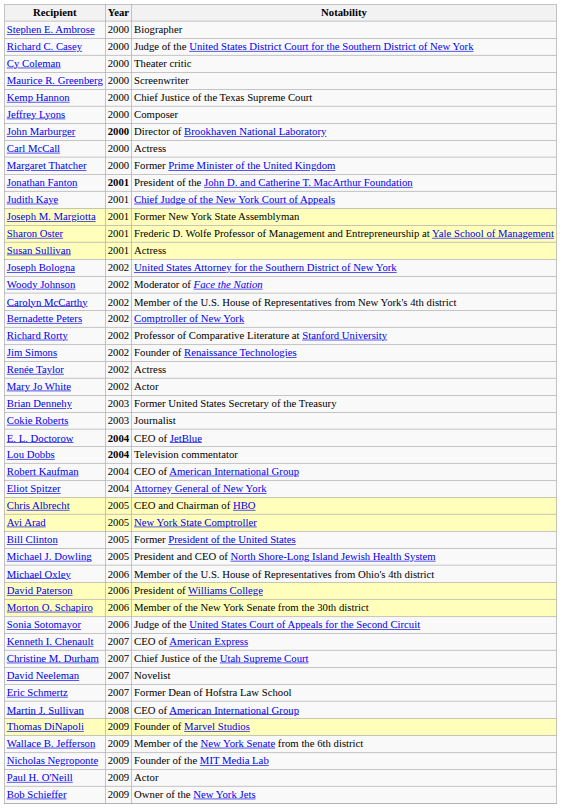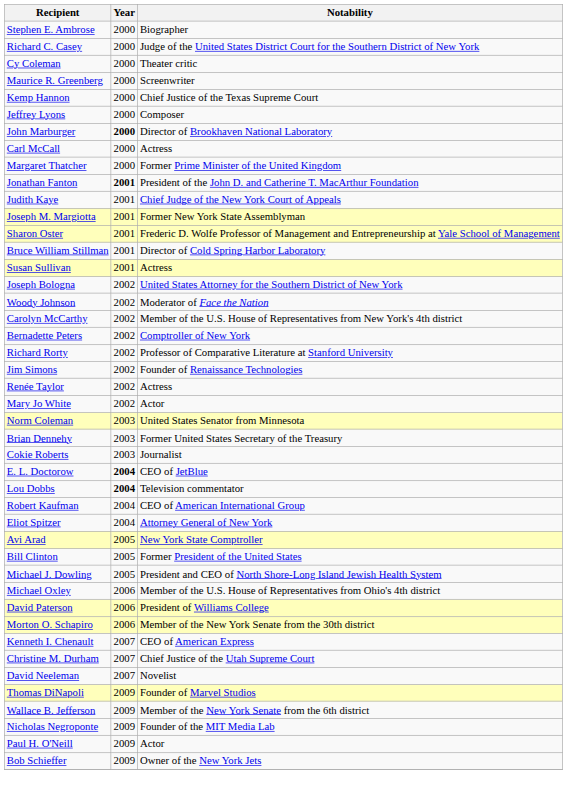+ row: Bruce William Stillman | 2001 | Director of Cold Spring Harbor Laboratory
+ row: Norm Coleman | 2003 | United States Senator from Minnesota
- row: Chris Albrecht | 2005 | CEO and Chairman of HBO
- row: Sonia Sotomayor | 2006 | Judge of the United States Court of Appeals for the Second Circuit
- row: Eric Schmertz | 2007 | Former Dean of Hofstra Law School
- row: Martin J. Sullivan | 2008 | CEO of American International Group
